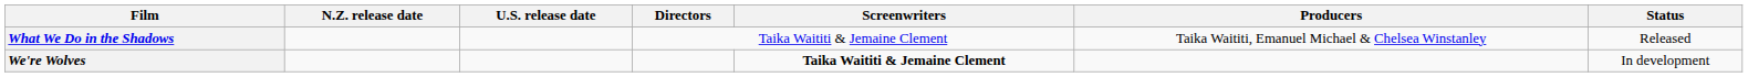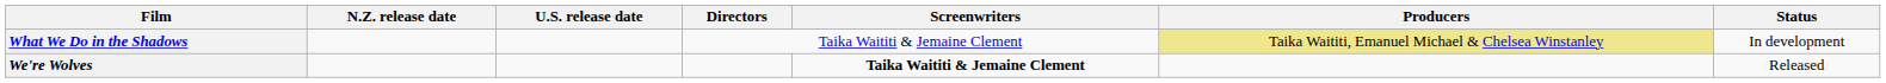What We Do in the Shadows | Producers: no background -> khaki background
What We Do in the Shadows | Status: Released -> In development
We're Wolves | Status: In development -> Released
